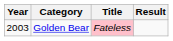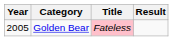Golden Bear | Year: 2003 -> 2005
